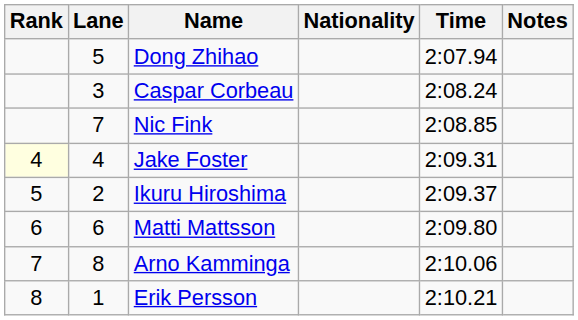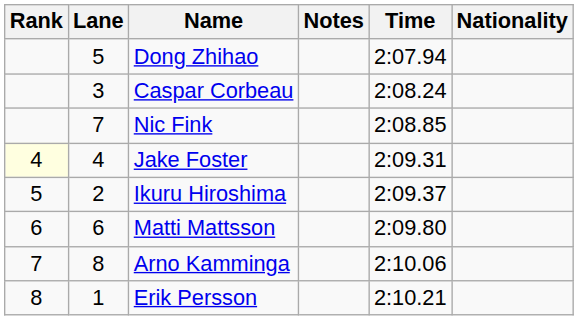columns swapped: Nationality <-> Notes
